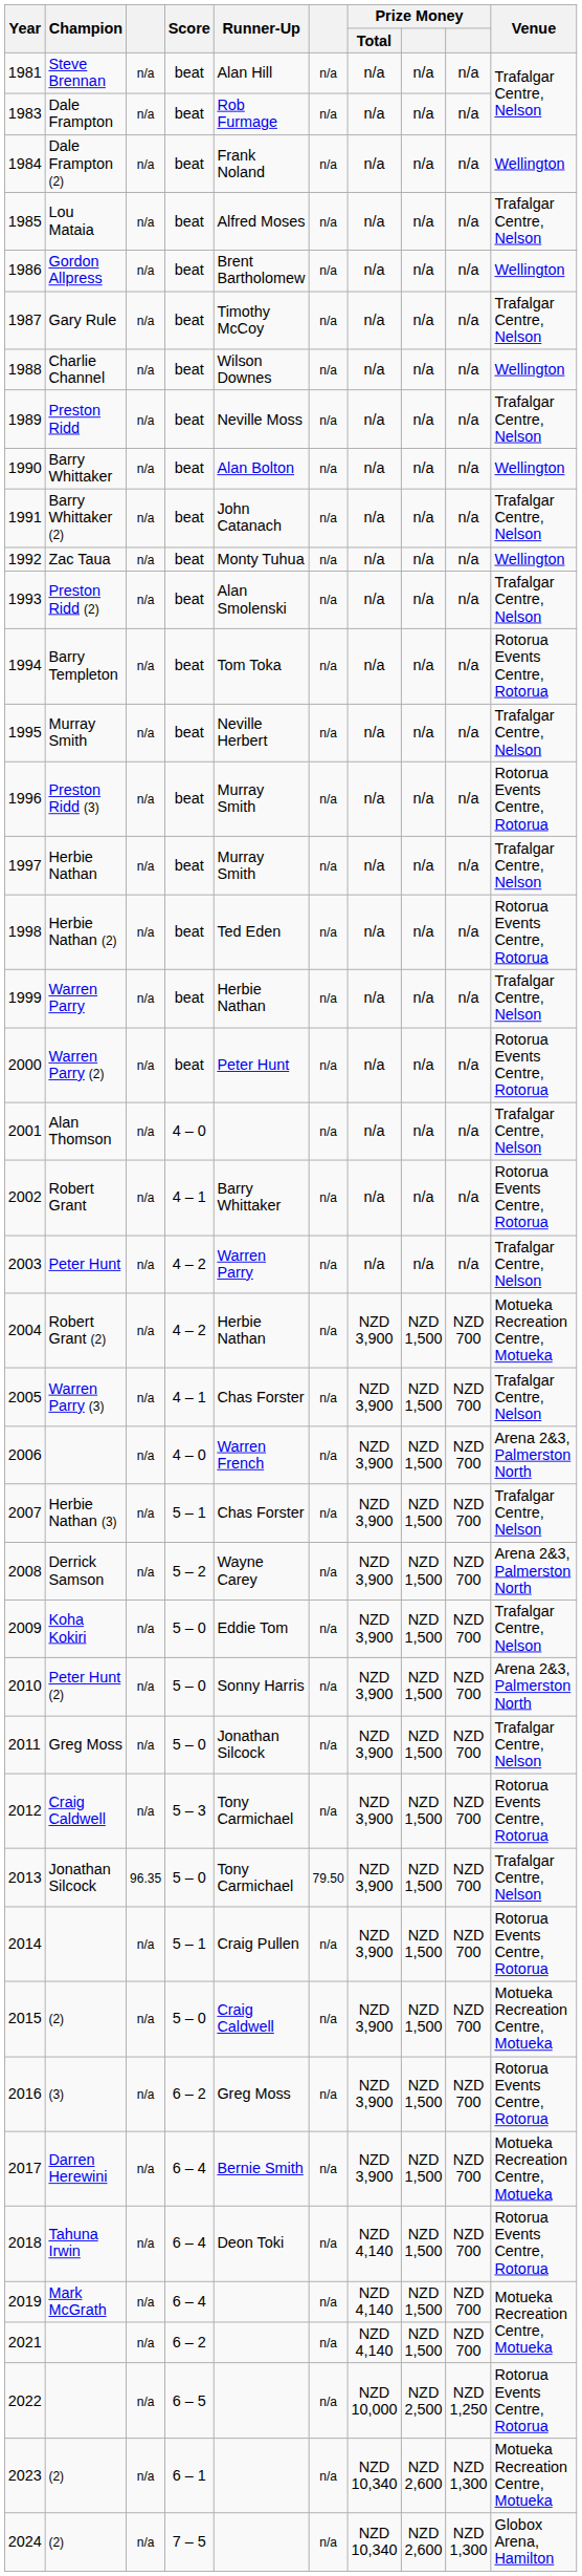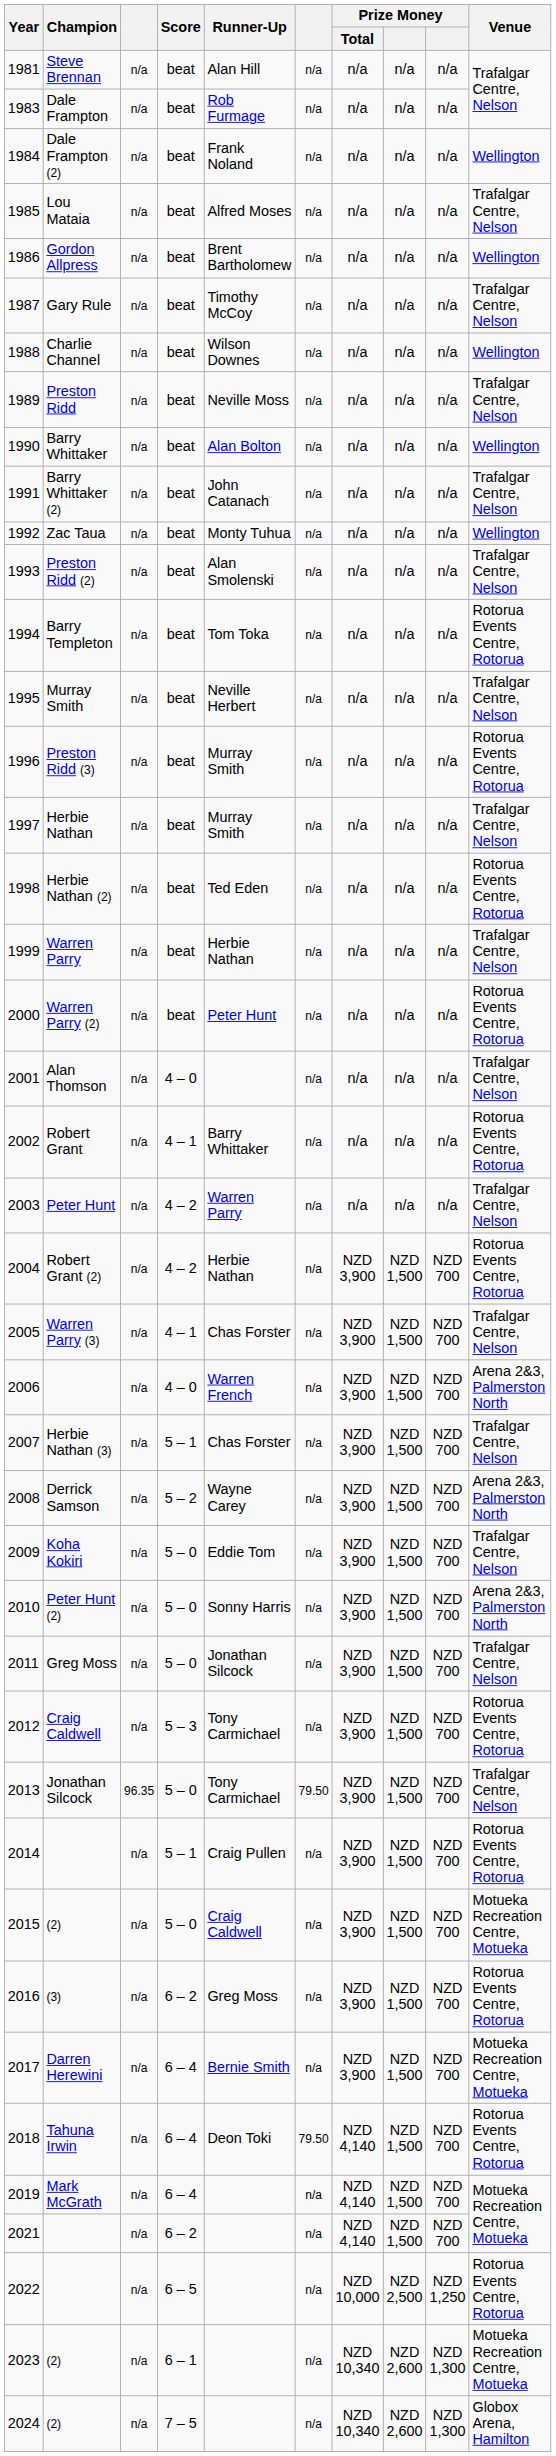2004 | Venue: Motueka Recreation Centre, Motueka -> Rotorua Events Centre, Rotorua
2018 | column 6: n/a -> 79.50
